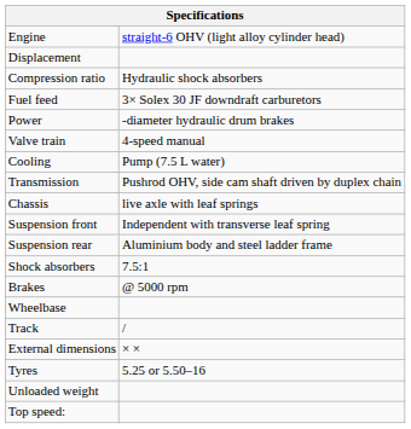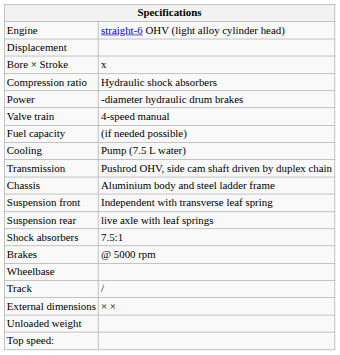+ row: Bore × Stroke | x
- row: Fuel feed | 3× Solex 30 JF downdraft carburetors
+ row: Fuel capacity | (if needed possible)
Chassis | column 2: live axle with leaf springs -> Aluminium body and steel ladder frame
Suspension rear | column 2: Aluminium body and steel ladder frame -> live axle with leaf springs
- row: Tyres | 5.25 or 5.50–16
